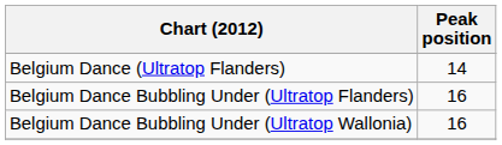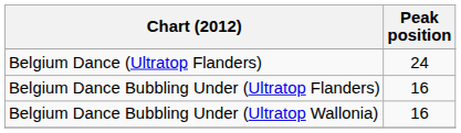Belgium Dance (Ultratop Flanders) | Peak position: 14 -> 24
